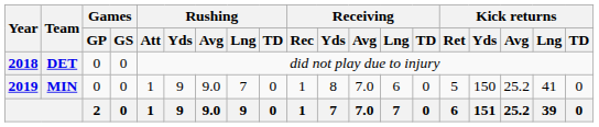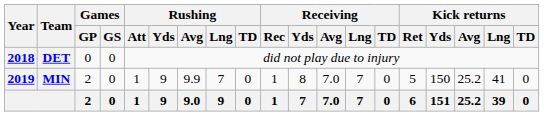MIN | Games / GP: 0 -> 2
MIN | Rushing / Avg: 9.0 -> 9.9
MIN | Receiving / Lng: 6 -> 7
